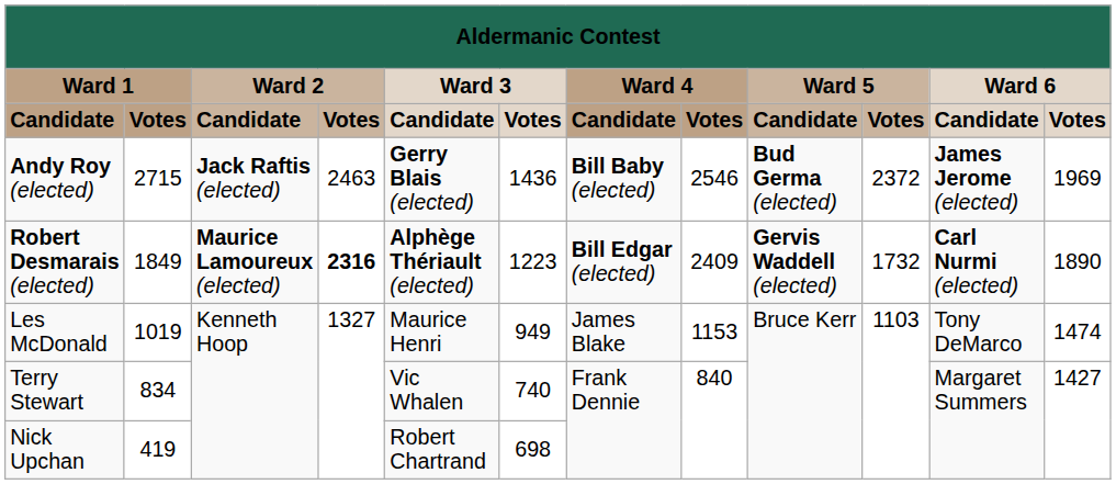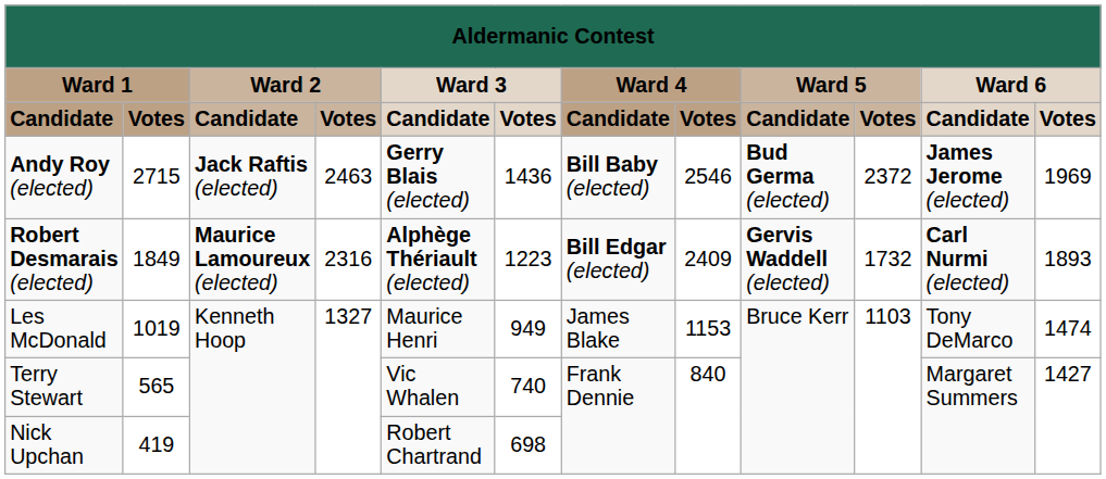Robert Desmarais (elected) | column 4: bold -> normal
Robert Desmarais (elected) | column 12: 1890 -> 1893
Terry Stewart | column 2: 834 -> 565
